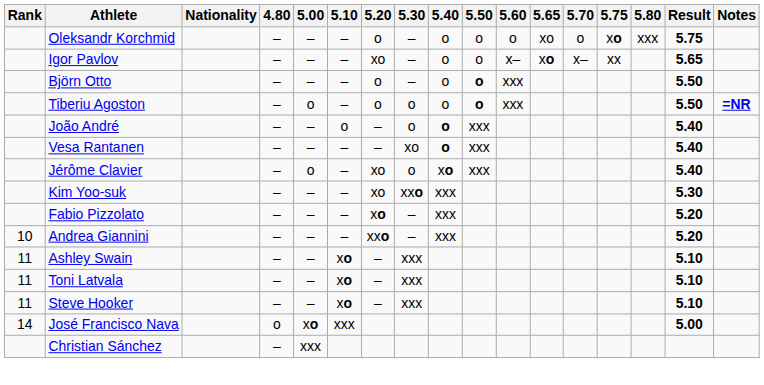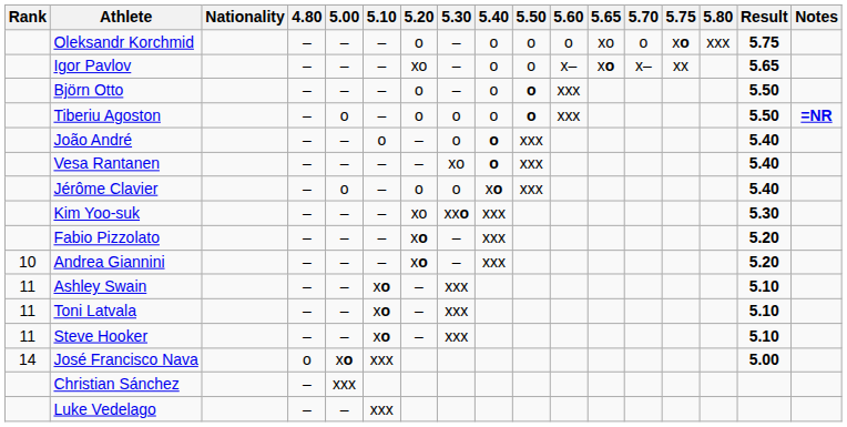Jérôme Clavier | 5.20: xo -> o
Andrea Giannini | 5.20: xxo -> xo
+ row: Luke Vedelago | – | – | xxx
